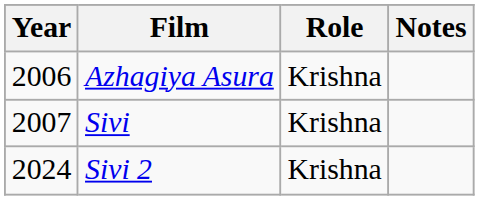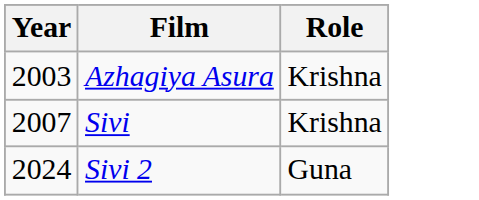- column: Notes
Azhagiya Asura | Year: 2006 -> 2003
Sivi 2 | Role: Krishna -> Guna
